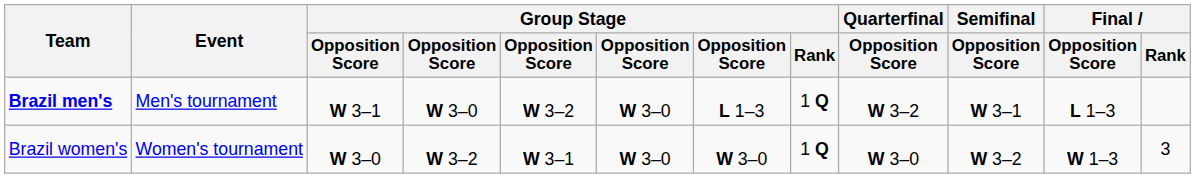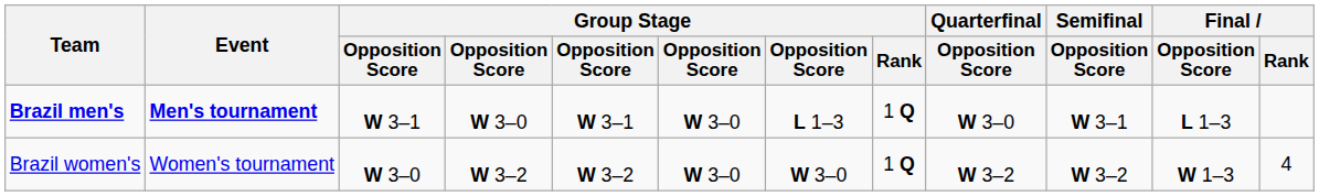Brazil men's | Event: normal -> bold
Brazil men's | column 5: W 3–2 -> W 3–1
Brazil men's | Quarterfinal / Opposition Score: W 3–2 -> W 3–0
Brazil women's | column 5: W 3–1 -> W 3–2
Brazil women's | Quarterfinal / Opposition Score: W 3–0 -> W 3–2
Brazil women's | Final / Rank: 3 -> 4
